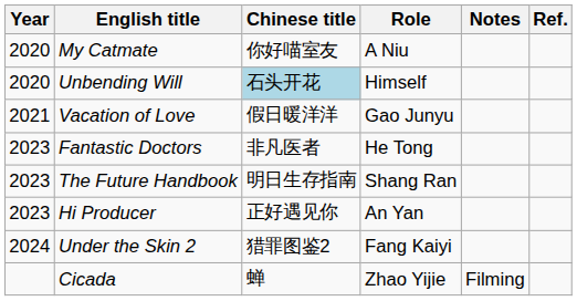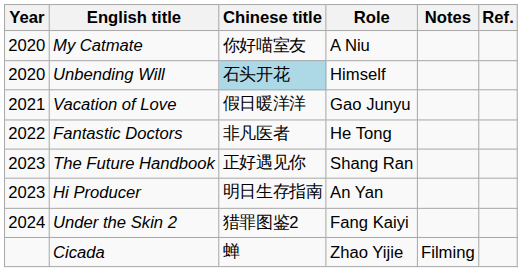Fantastic Doctors | Year: 2023 -> 2022
The Future Handbook | Chinese title: 明日生存指南 -> 正好遇见你
Hi Producer | Chinese title: 正好遇见你 -> 明日生存指南
